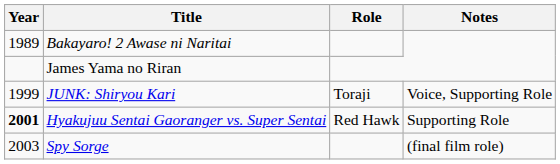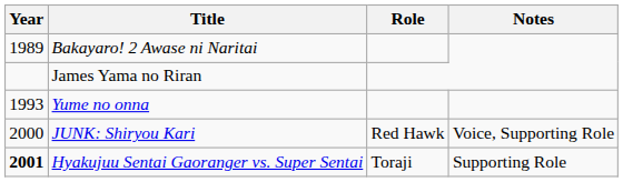+ row: 1993 | Yume no onna
JUNK: Shiryou Kari | Year: 1999 -> 2000
JUNK: Shiryou Kari | Role: Toraji -> Red Hawk
Hyakujuu Sentai Gaoranger vs. Super Sentai | Role: Red Hawk -> Toraji
- row: 2003 | Spy Sorge | (final film role)
